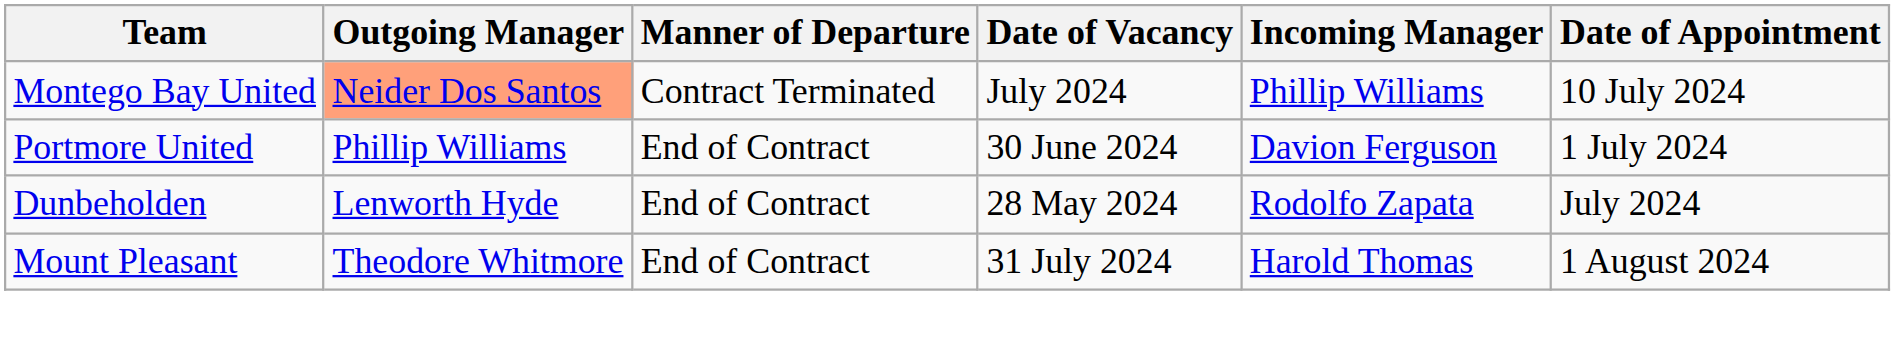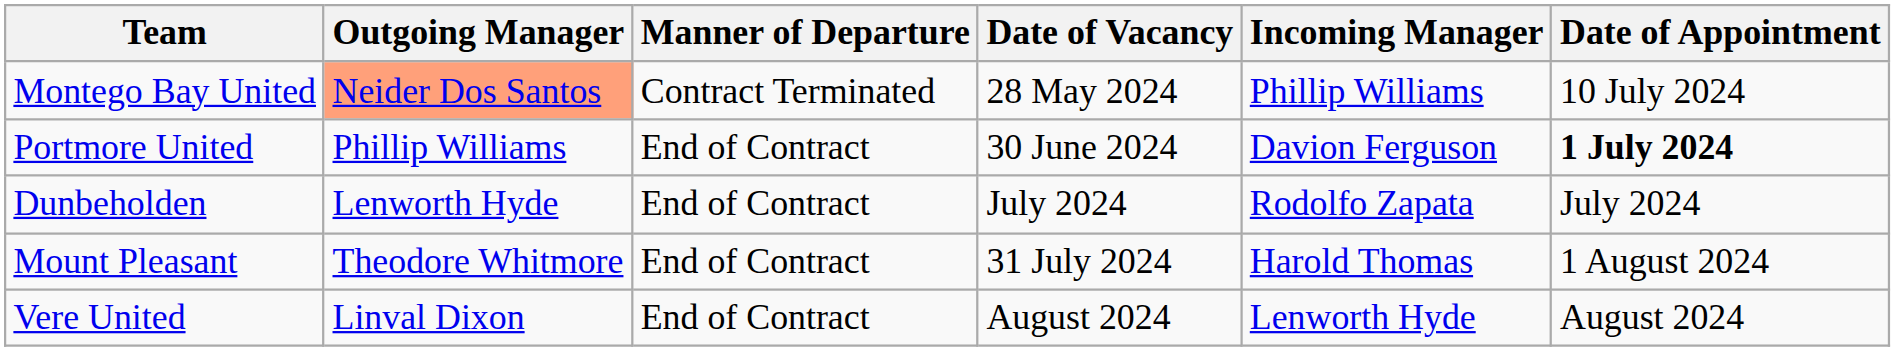Montego Bay United | Date of Vacancy: July 2024 -> 28 May 2024
Portmore United | Date of Appointment: normal -> bold
Dunbeholden | Date of Vacancy: 28 May 2024 -> July 2024
+ row: Vere United | Linval Dixon | End of Contract | August 2024 | Lenworth Hyde | August 2024
